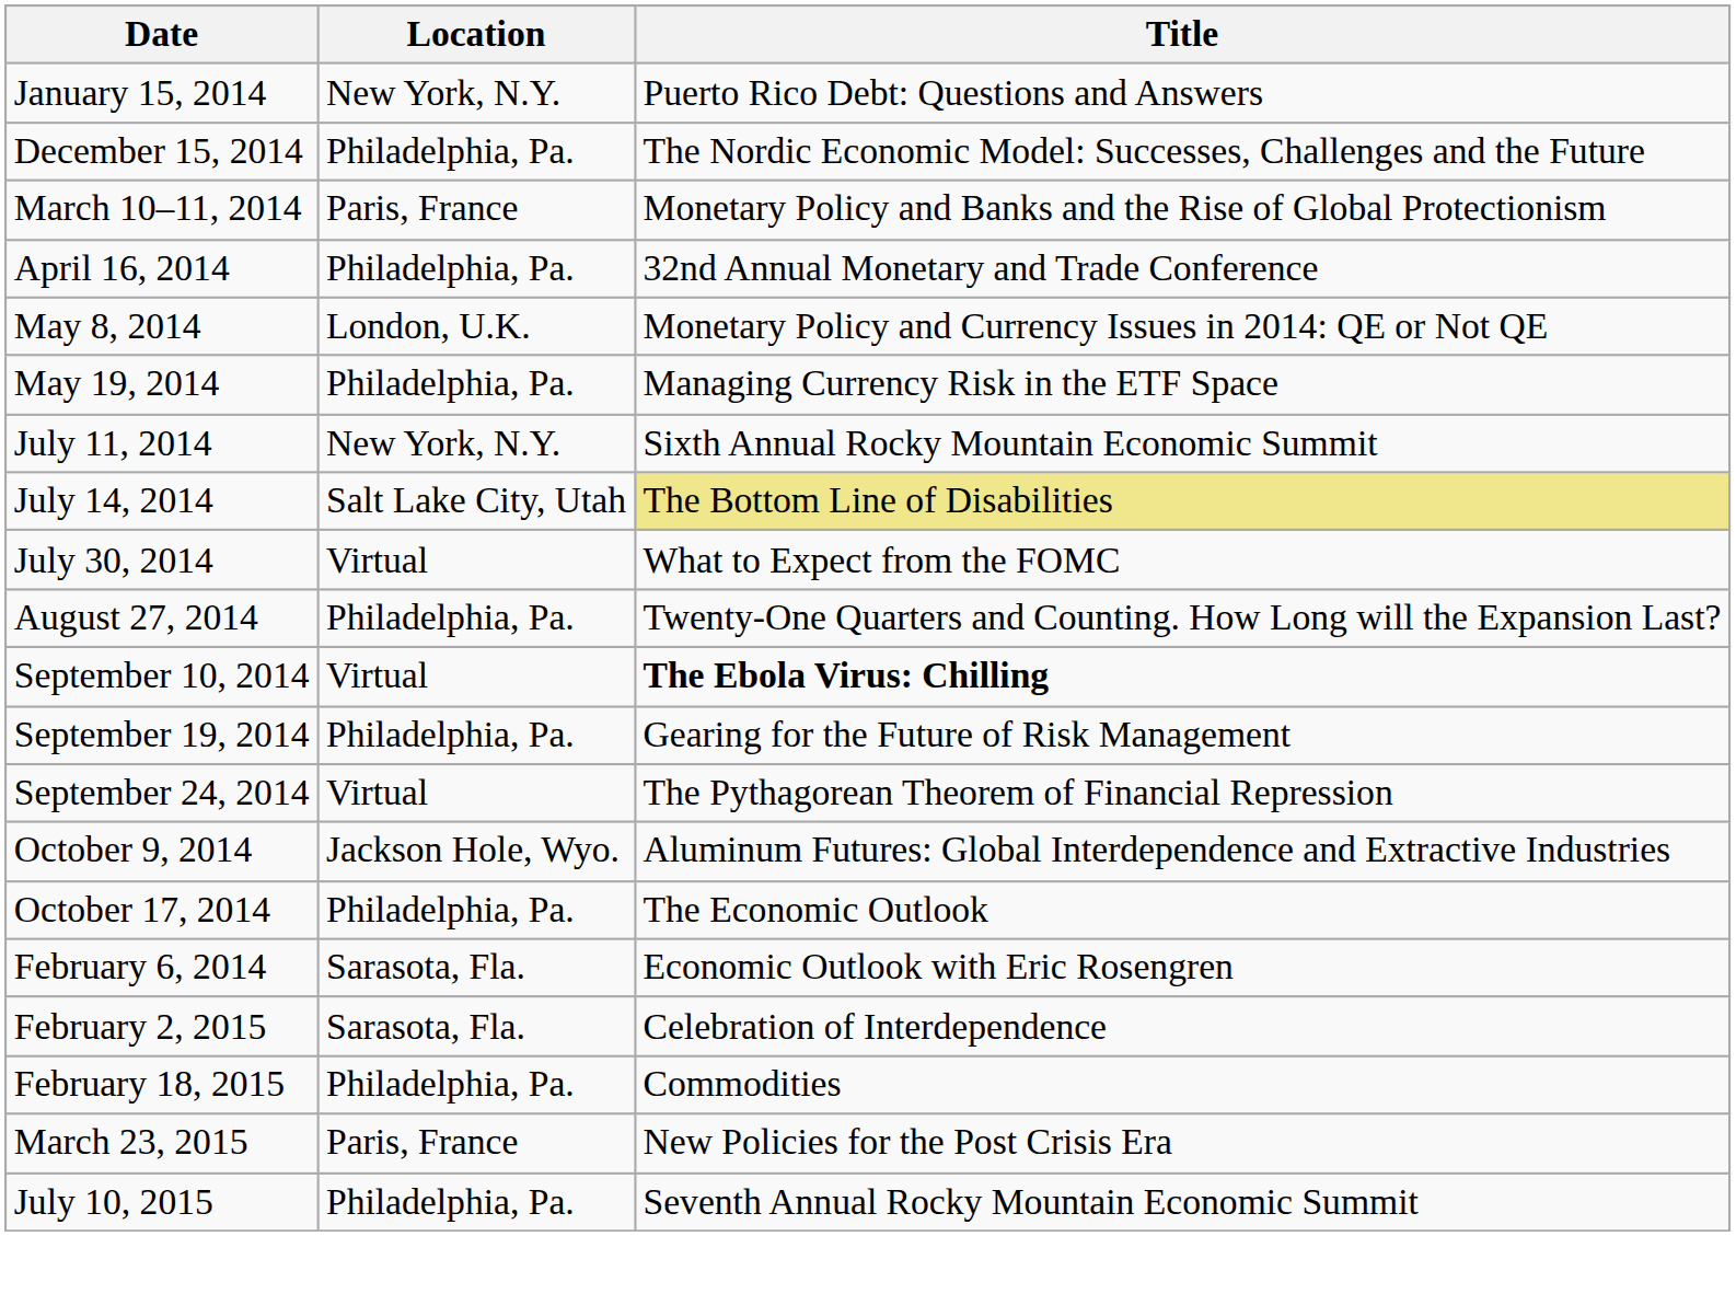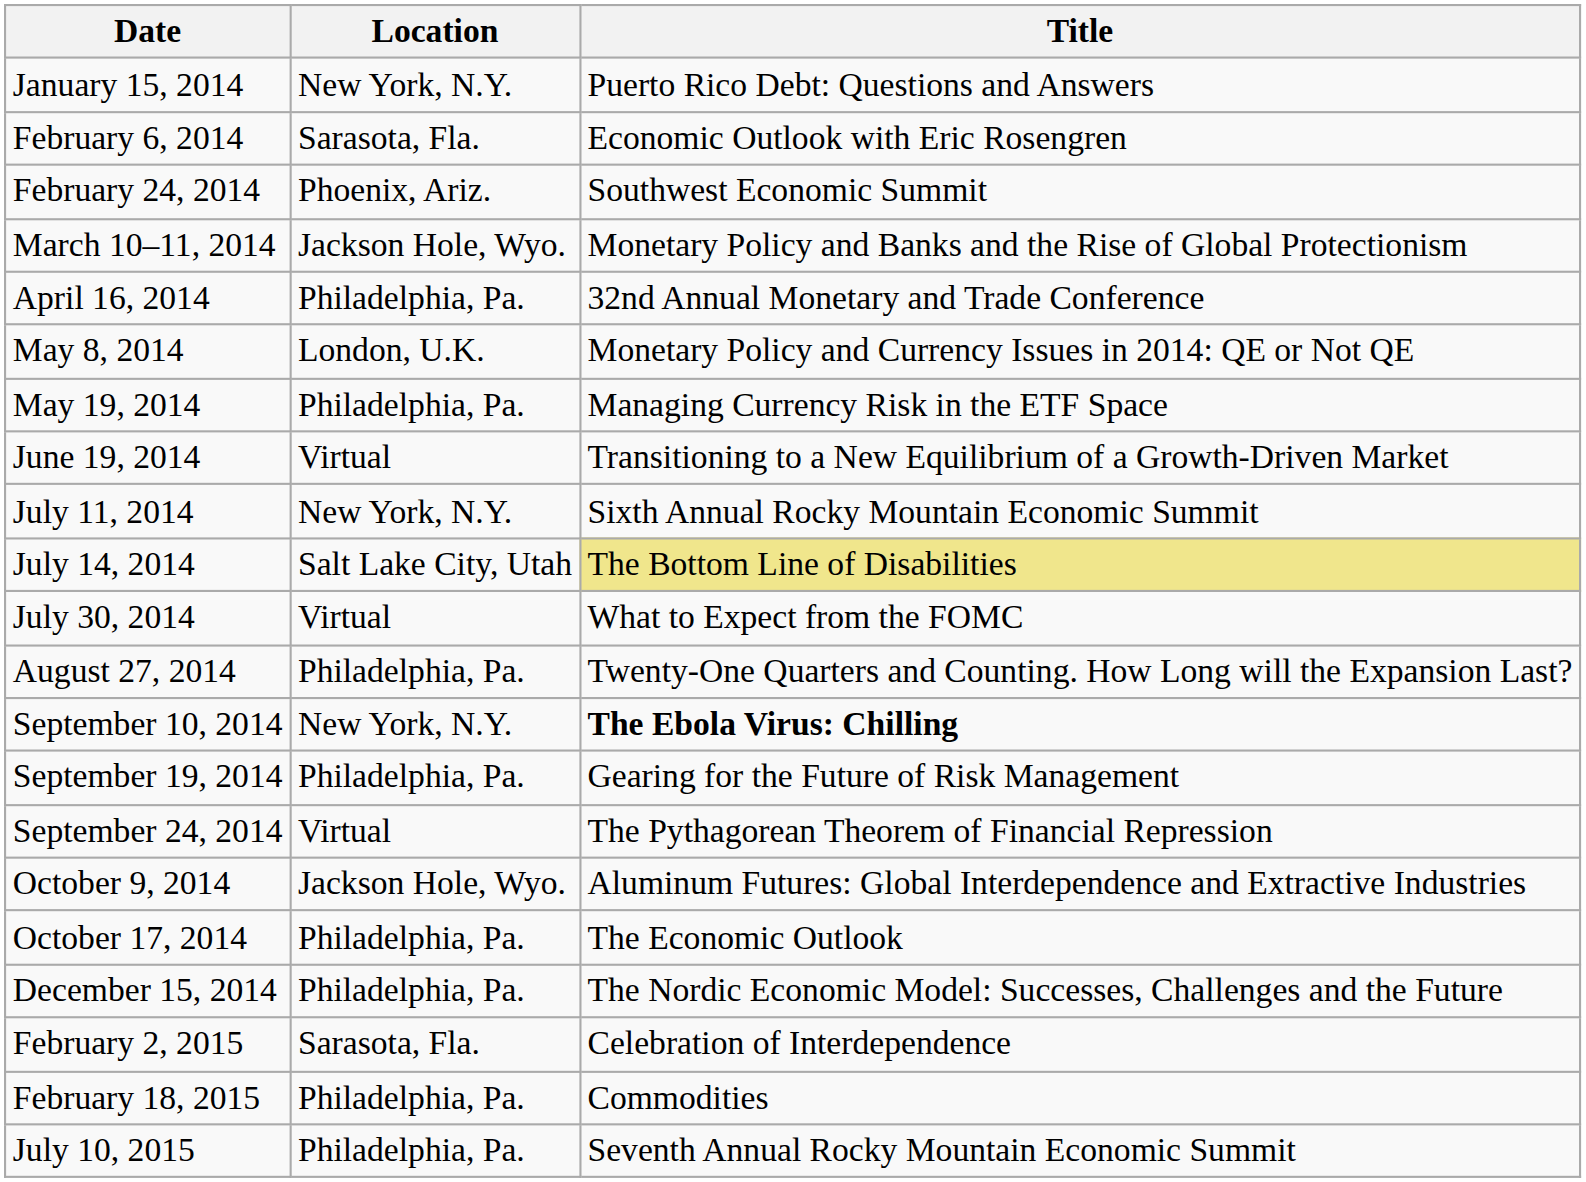rows swapped: February 6, 2014 <-> December 15, 2014
+ row: February 24, 2014 | Phoenix, Ariz. | Southwest Economic Summit
March 10–11, 2014 | Location: Paris, France -> Jackson Hole, Wyo.
+ row: June 19, 2014 | Virtual | Transitioning to a New Equilibrium of a Growth-Driven Market
September 10, 2014 | Location: Virtual -> New York, N.Y.
- row: March 23, 2015 | Paris, France | New Policies for the Post Crisis Era
